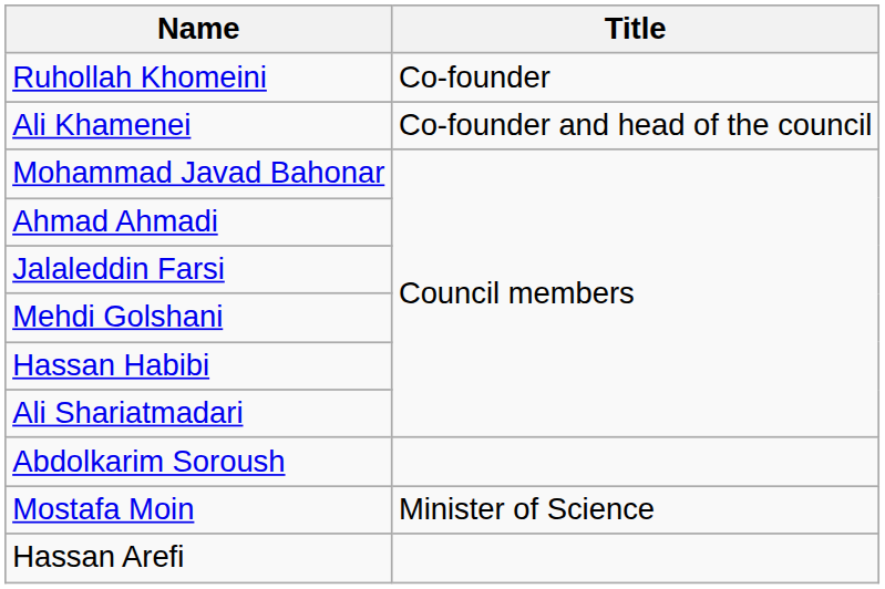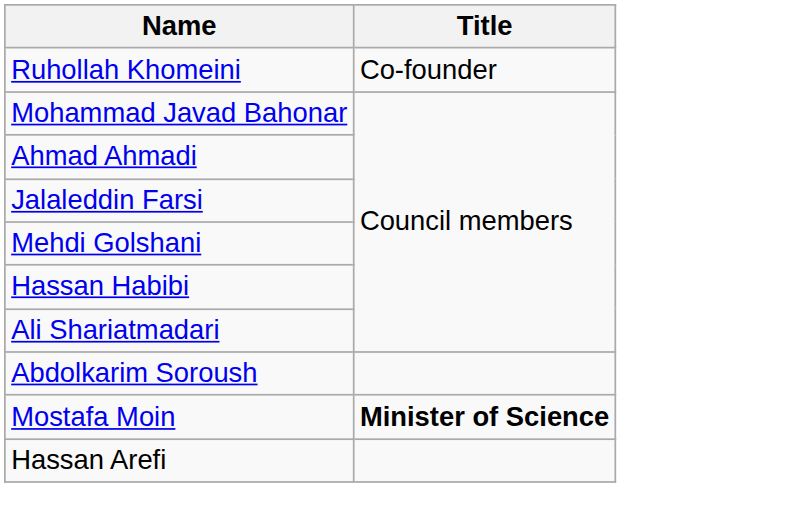- row: Ali Khamenei | Co-founder and head of the council
Mostafa Moin | Title: normal -> bold
